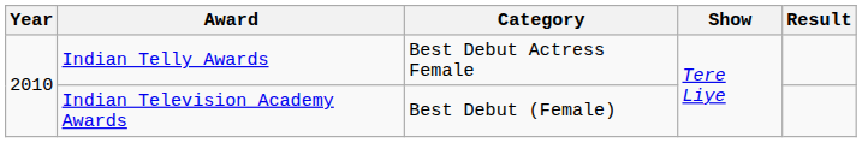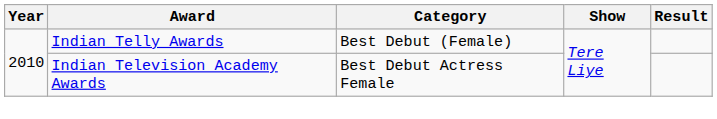Indian Telly Awards | Category: Best Debut Actress Female -> Best Debut (Female)
Indian Television Academy Awards | Category: Best Debut (Female) -> Best Debut Actress Female
